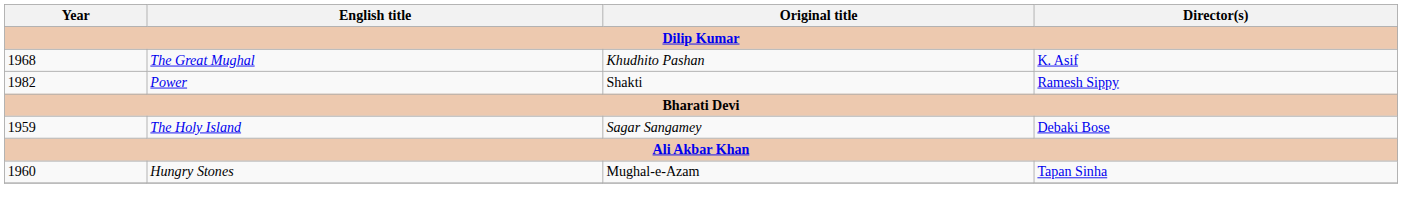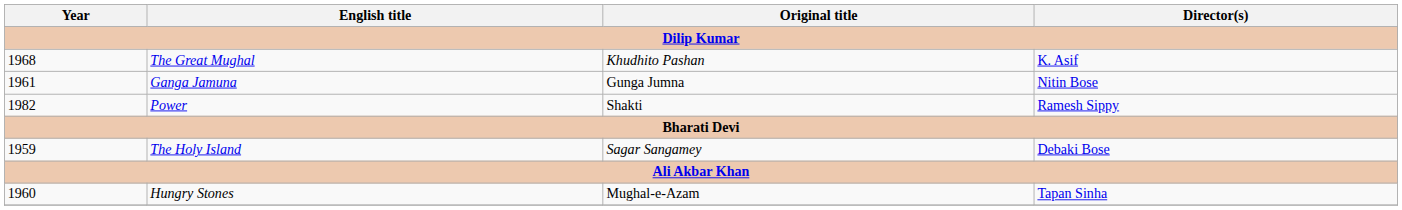+ row: 1961 | Ganga Jamuna | Gunga Jumna | Nitin Bose
